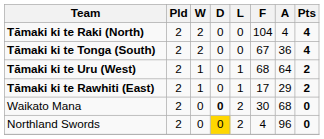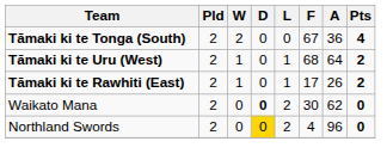- row: Tāmaki ki te Raki (North) | 2 | 2 | 0 | 0 | 104 | 4 | 4
Tāmaki ki te Rawhiti (East) | A: 29 -> 26
Waikato Mana | A: 68 -> 62
